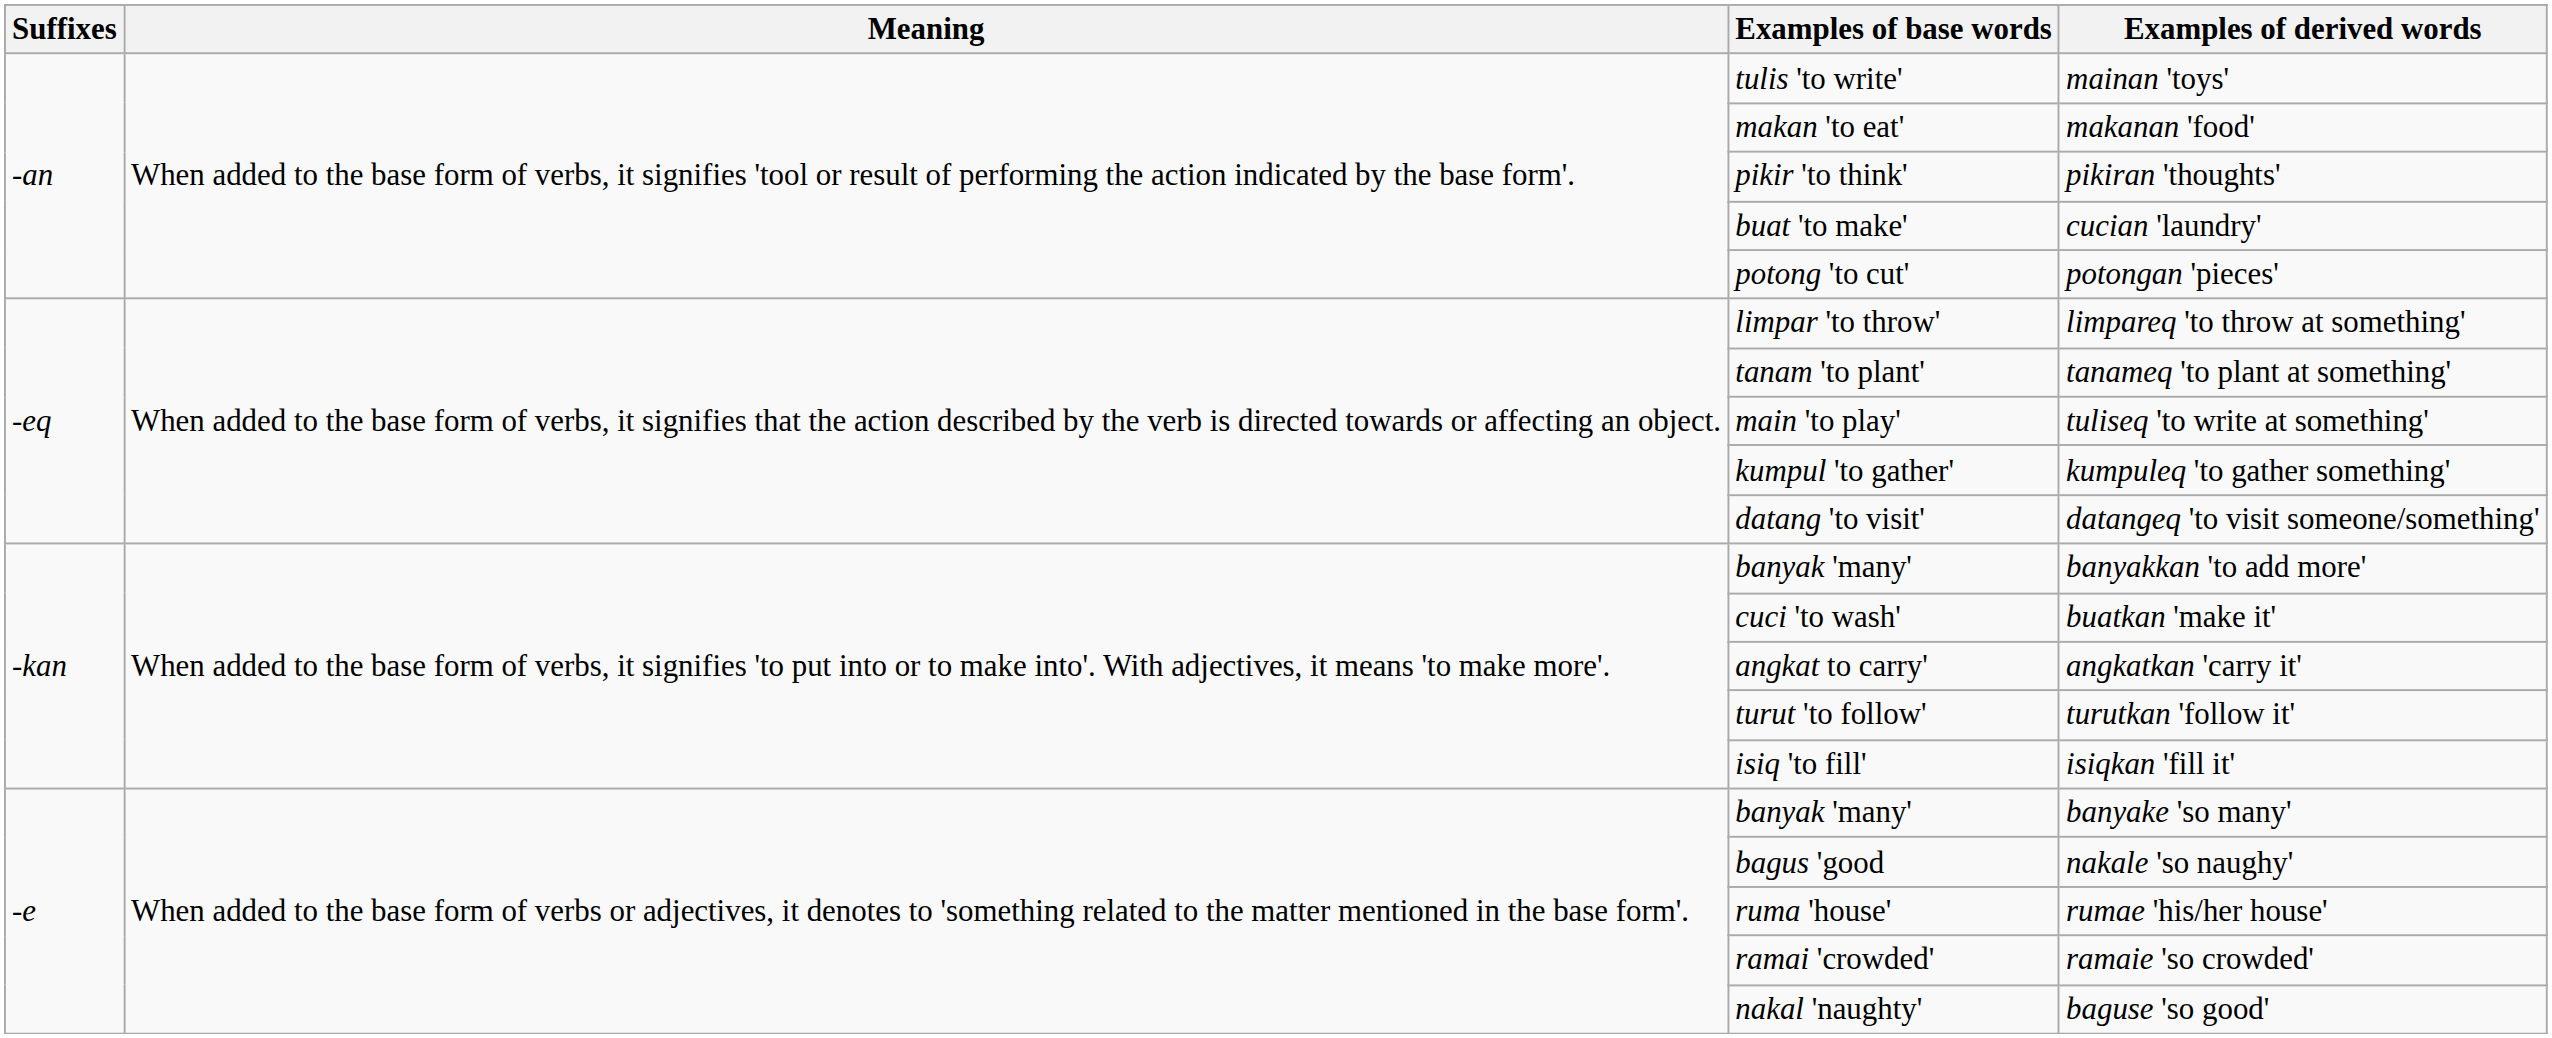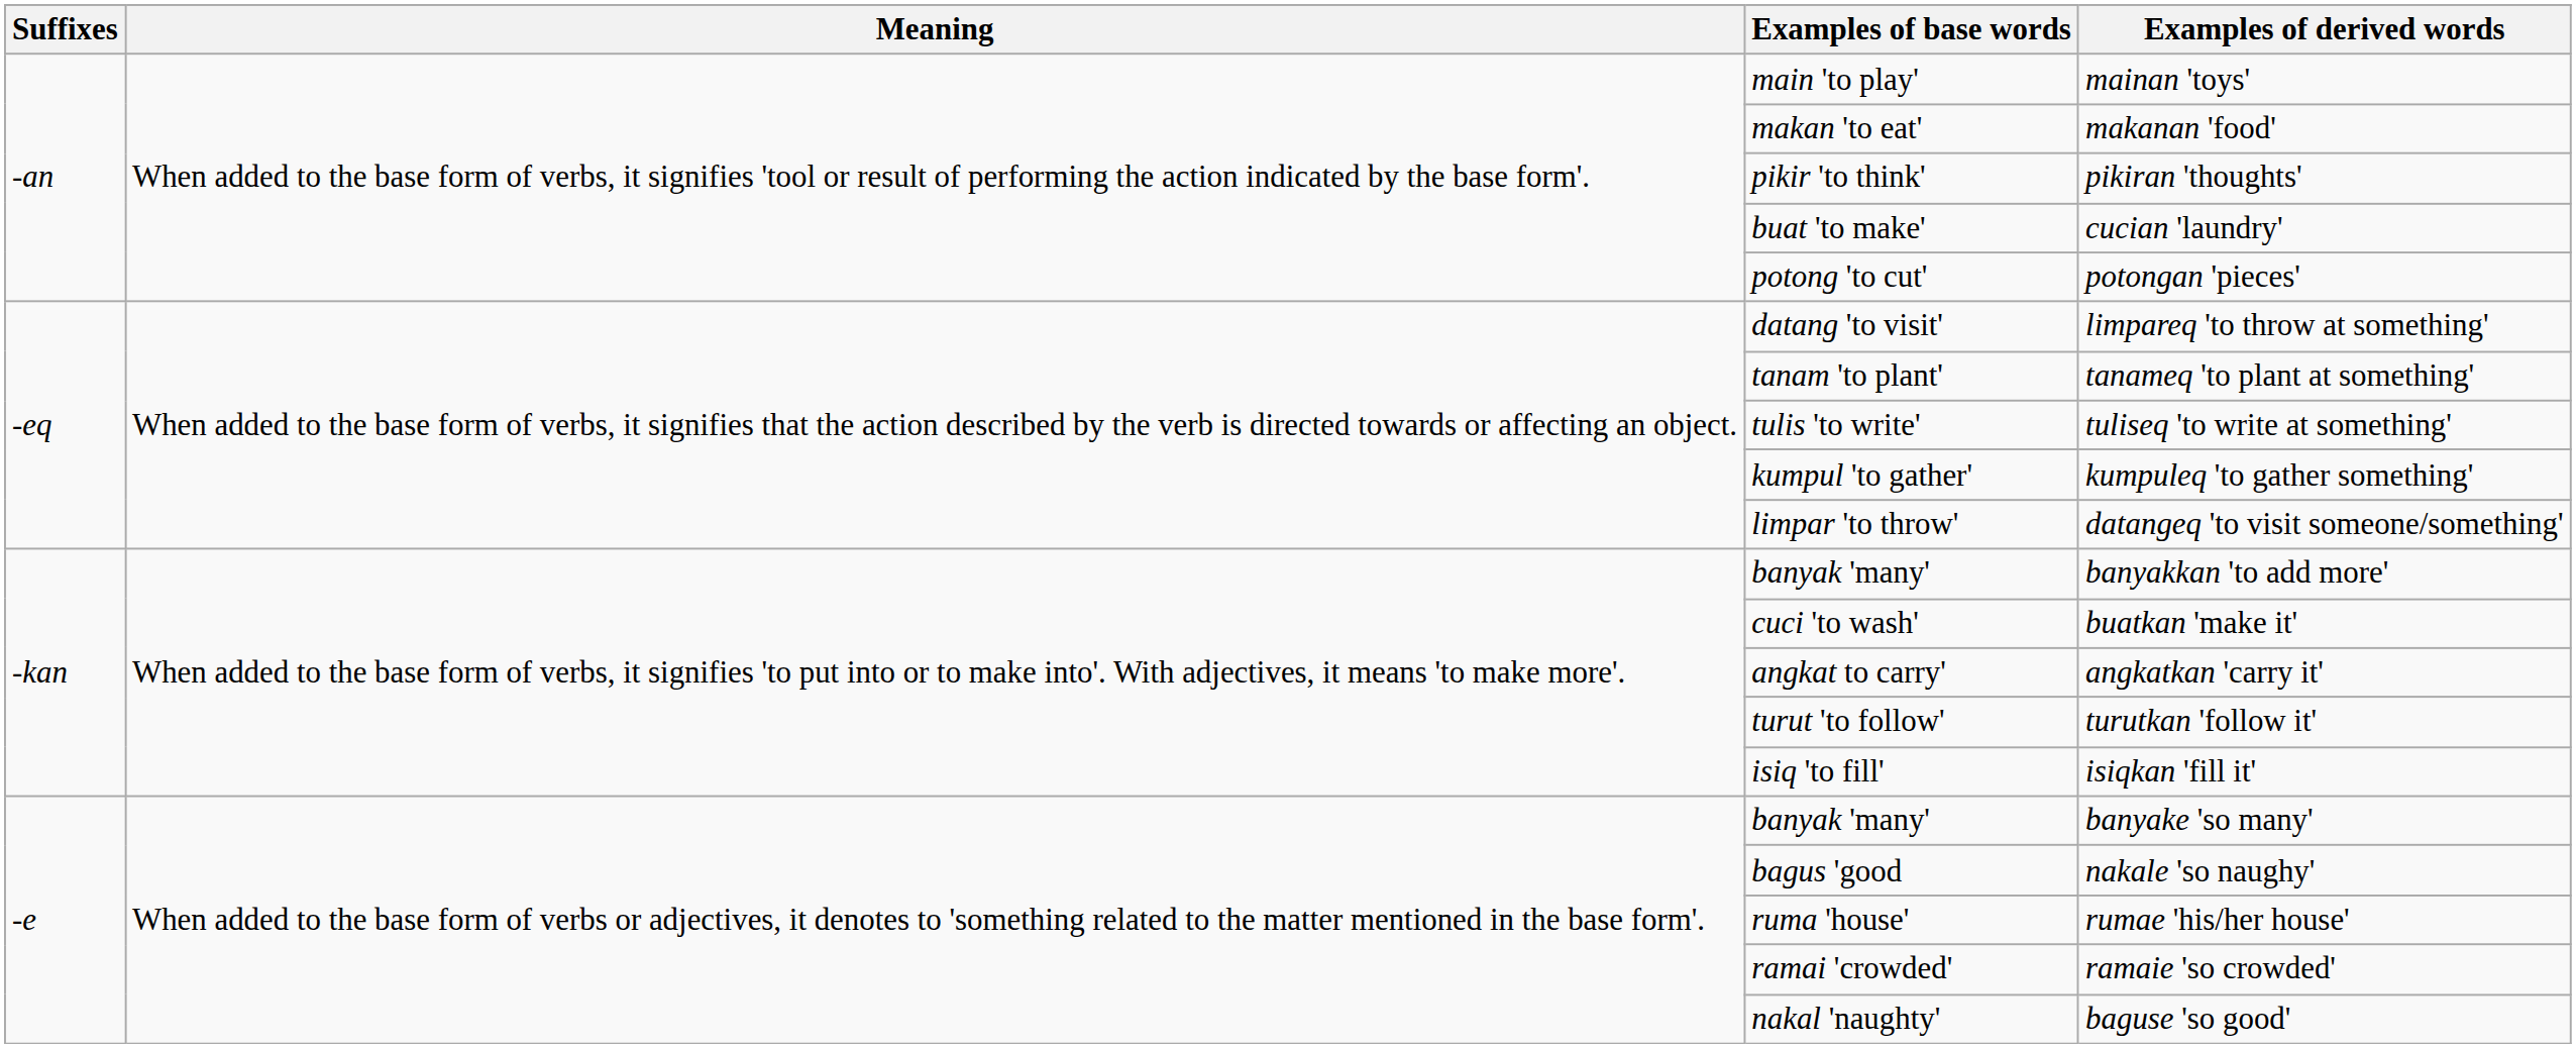mainan 'toys' | Examples of base words: tulis 'to write' -> main 'to play'
limpareq 'to throw at something' | Examples of base words: limpar 'to throw' -> datang 'to visit'
tuliseq 'to write at something' | Examples of base words: main 'to play' -> tulis 'to write'
datangeq 'to visit someone/something' | Examples of base words: datang 'to visit' -> limpar 'to throw'
